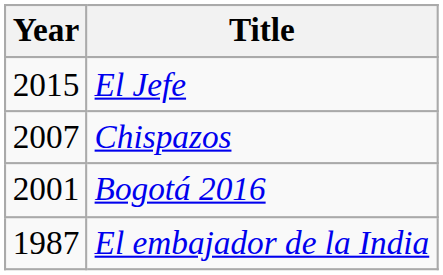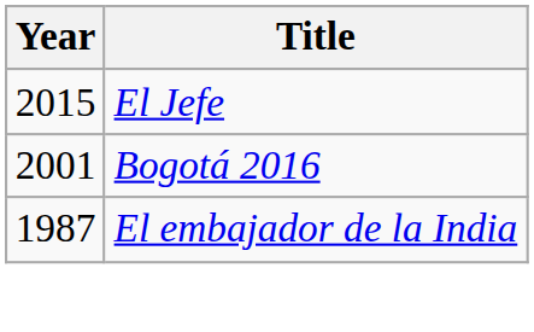- row: 2007 | Chispazos
